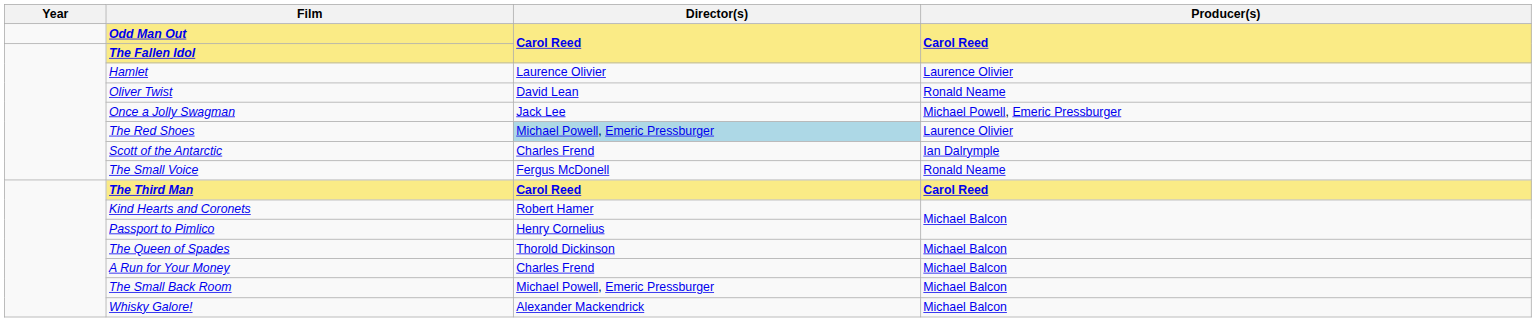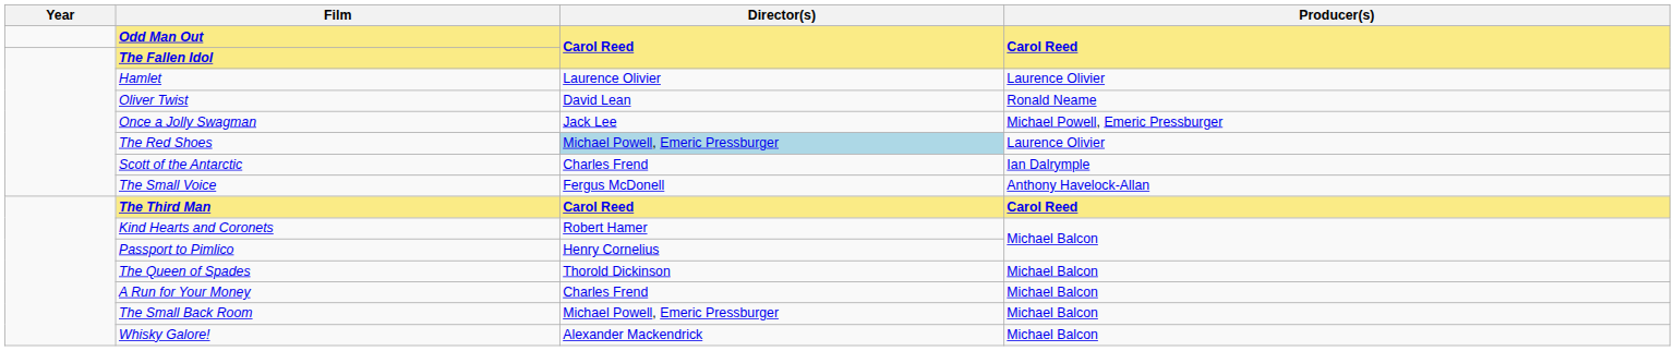The Small Voice | Producer(s): Ronald Neame -> Anthony Havelock-Allan
